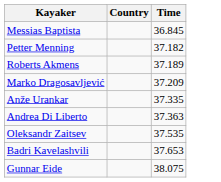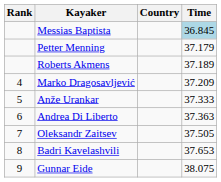+ column: Rank | 4 | 5 | 6 | 7 | 8 | 9
Messias Baptista | Time: no background -> lightblue background
Petter Menning | Time: 37.182 -> 37.179
Anže Urankar | Time: 37.335 -> 37.333
Oleksandr Zaitsev | Time: 37.535 -> 37.505
